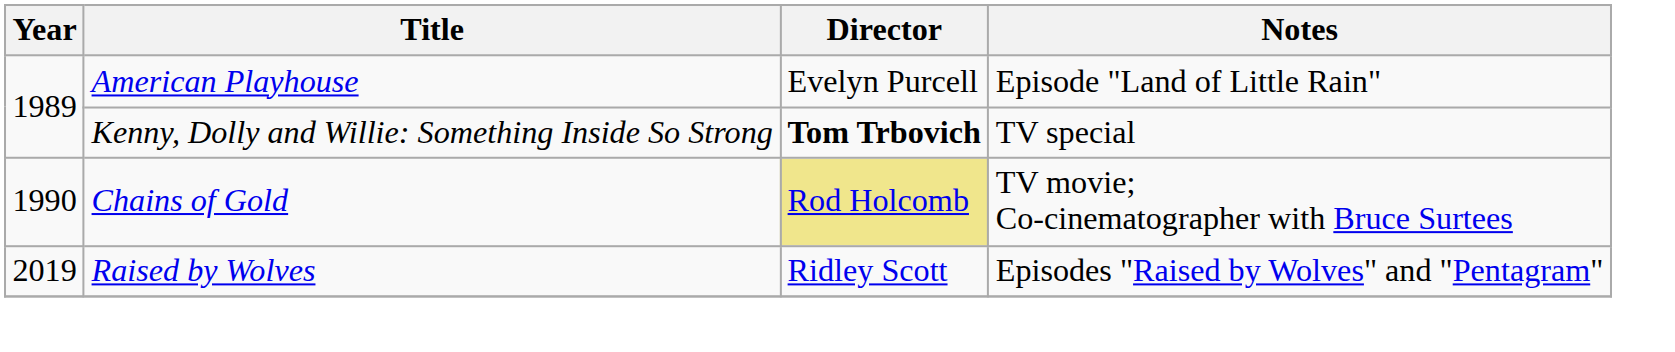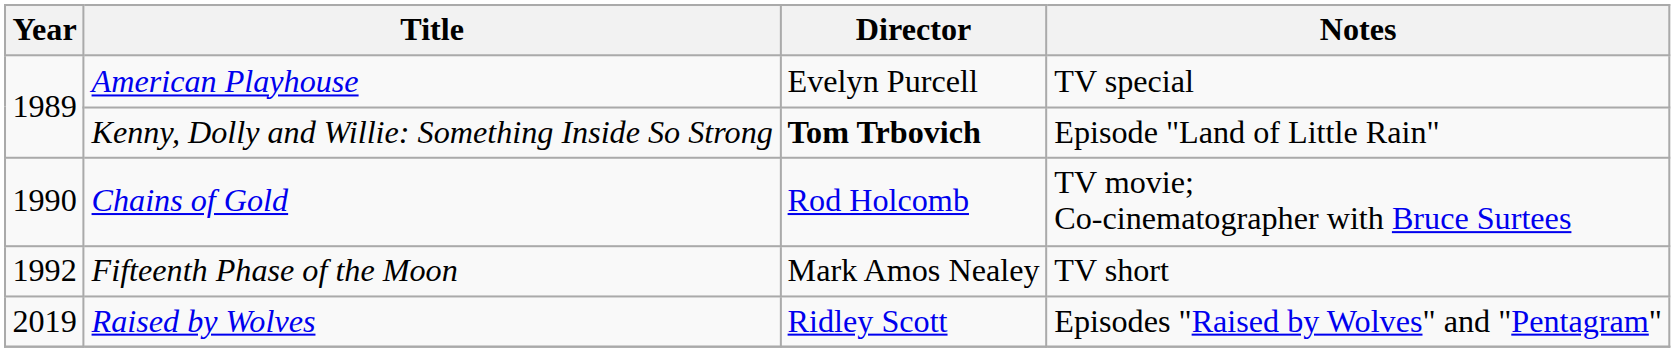American Playhouse | Notes: Episode "Land of Little Rain" -> TV special
Kenny, Dolly and Willie: Something Inside So Strong | Notes: TV special -> Episode "Land of Little Rain"
Chains of Gold | Director: khaki background -> no background
+ row: 1992 | Fifteenth Phase of the Moon | Mark Amos Nealey | TV short
